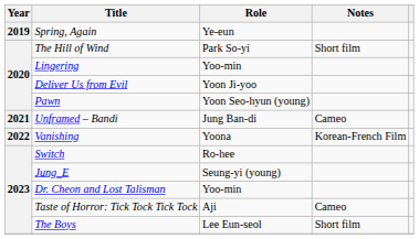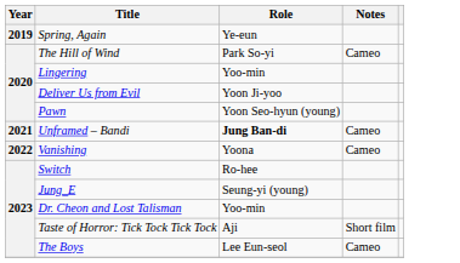The Hill of Wind | Notes: Short film -> Cameo
Unframed – Bandi | Role: normal -> bold
Vanishing | Notes: Korean-French Film -> Cameo
Taste of Horror: Tick Tock Tick Tock | Notes: Cameo -> Short film
The Boys | Notes: Short film -> Cameo
